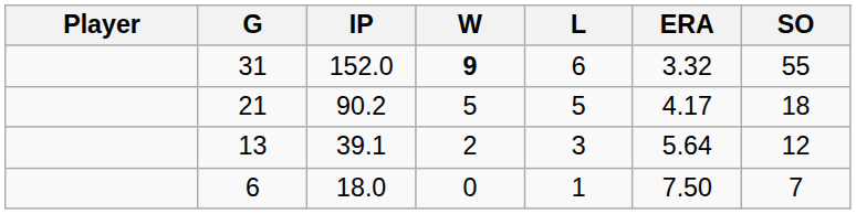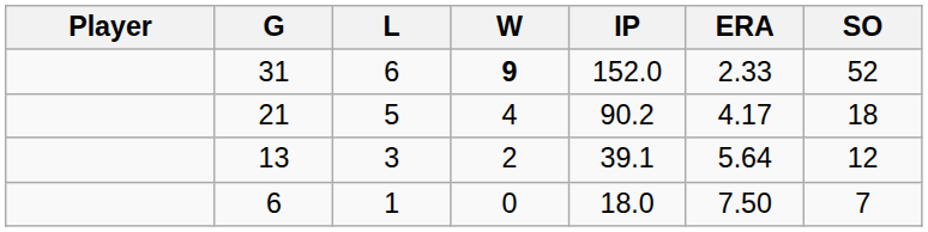columns swapped: IP <-> L
31 | ERA: 3.32 -> 2.33
31 | SO: 55 -> 52
21 | W: 5 -> 4
